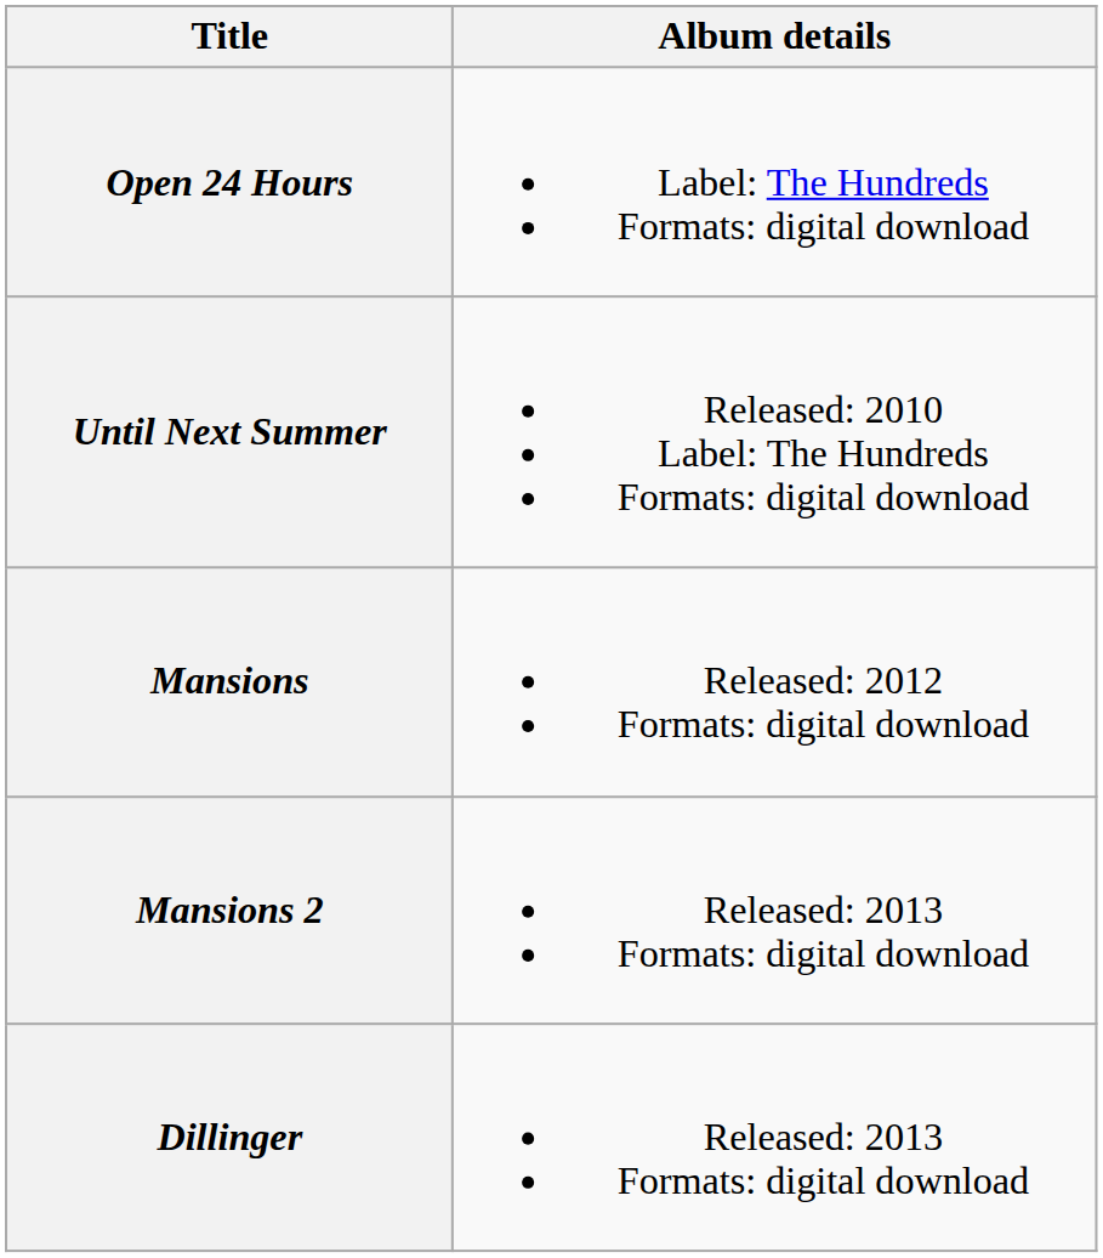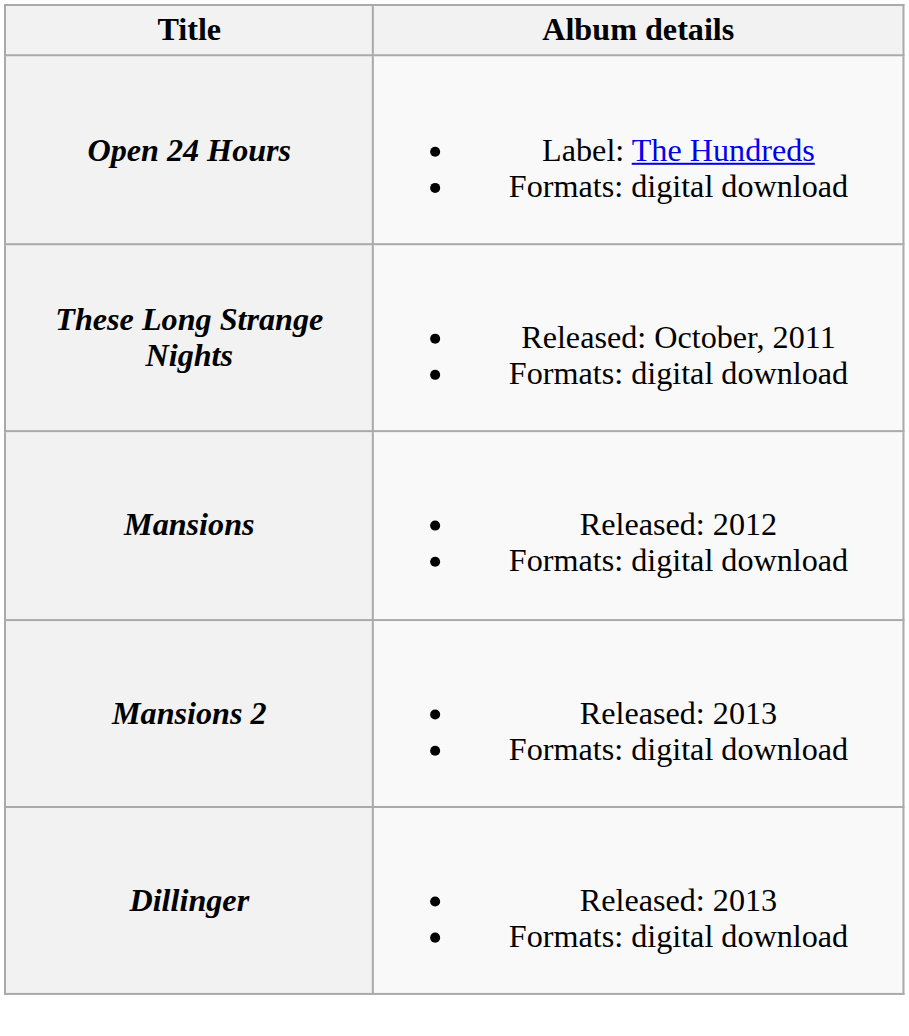- row: Until Next Summer | Released: 2010 Label: The Hundreds Formats: digital download
+ row: These Long Strange Nights | Released: October, 2011 Formats: digital download
